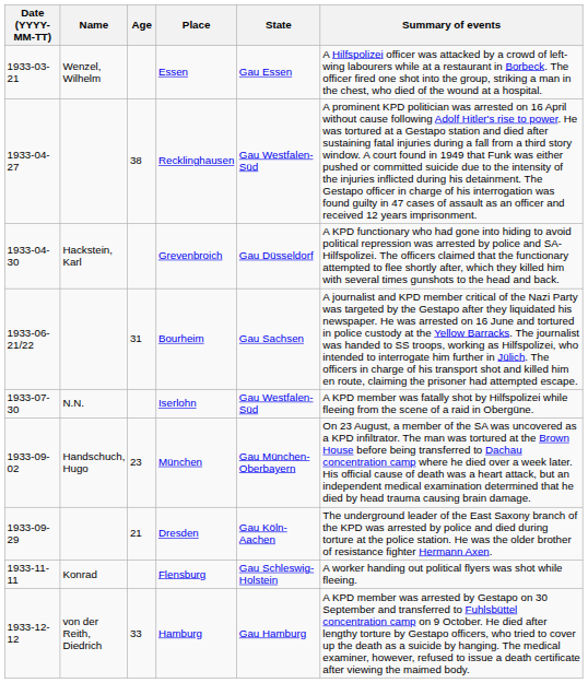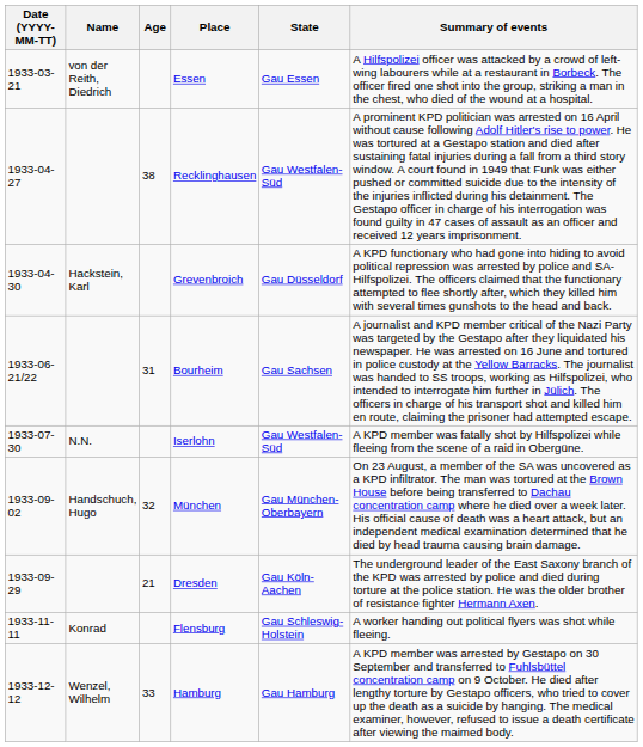Essen | Name: Wenzel, Wilhelm -> von der Reith, Diedrich
München | Age: 23 -> 32
Hamburg | Name: von der Reith, Diedrich -> Wenzel, Wilhelm
